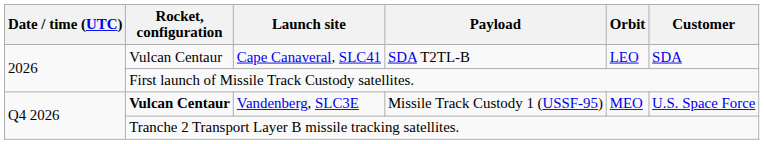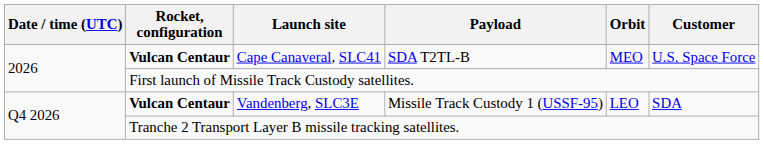Cape Canaveral, SLC41 | Rocket, configuration: normal -> bold
Cape Canaveral, SLC41 | Orbit: LEO -> MEO
Cape Canaveral, SLC41 | Customer: SDA -> U.S. Space Force
Vandenberg, SLC3E | Orbit: MEO -> LEO
Vandenberg, SLC3E | Customer: U.S. Space Force -> SDA
